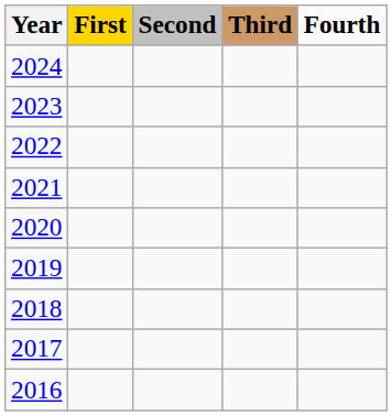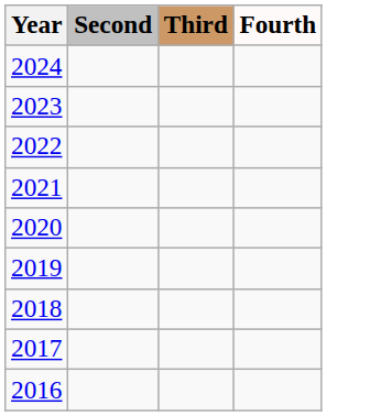- column: First
